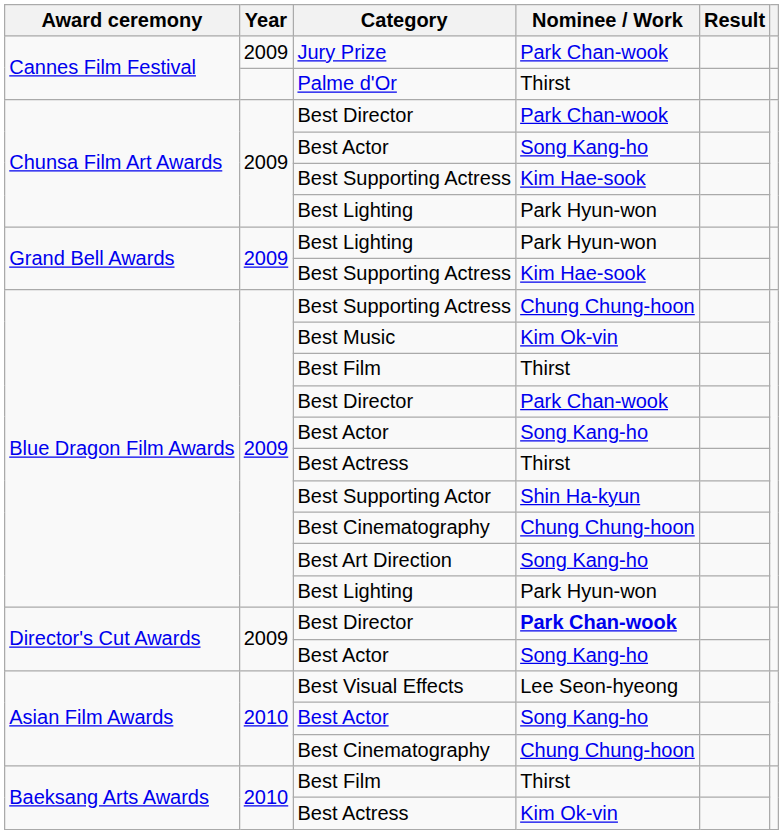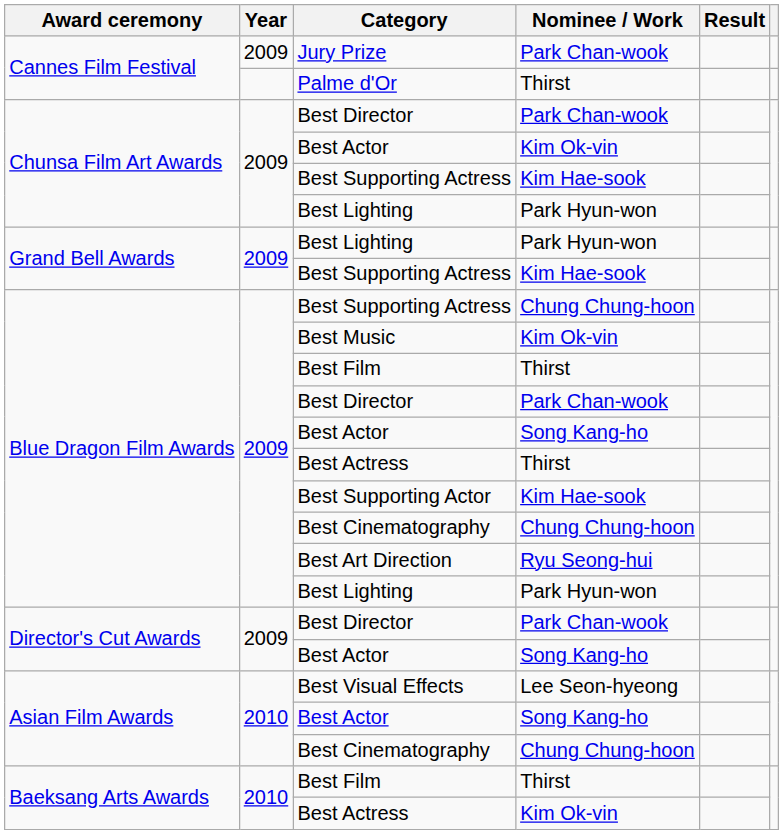Chunsa Film Art Awards / Best Actor | Nominee / Work: Song Kang-ho -> Kim Ok-vin
Best Supporting Actor | Nominee / Work: Shin Ha-kyun -> Kim Hae-sook
Best Art Direction | Nominee / Work: Song Kang-ho -> Ryu Seong-hui
Director's Cut Awards / Best Director | Nominee / Work: bold -> normal
